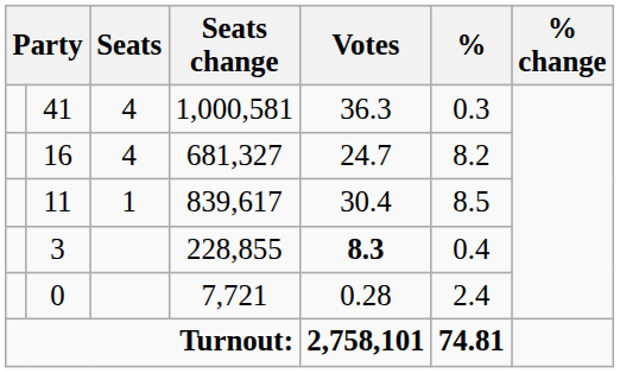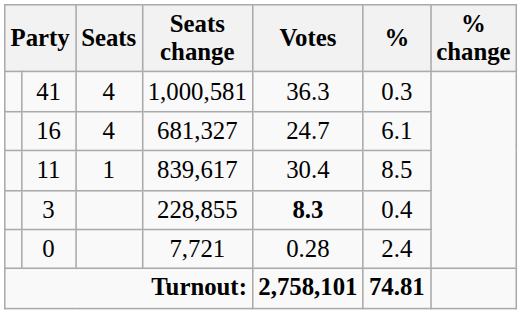16 | %: 8.2 -> 6.1
